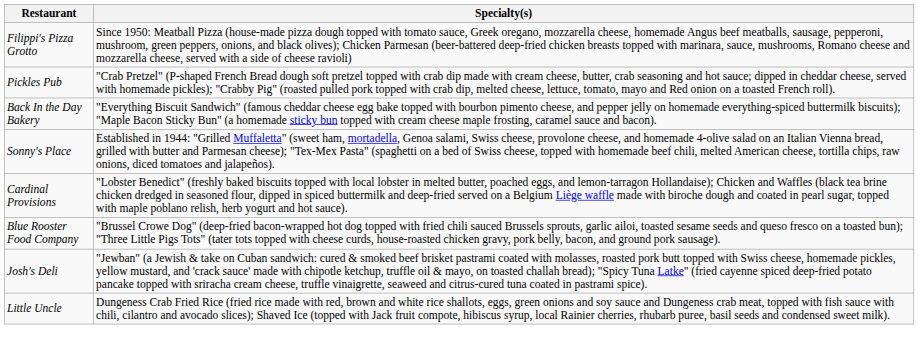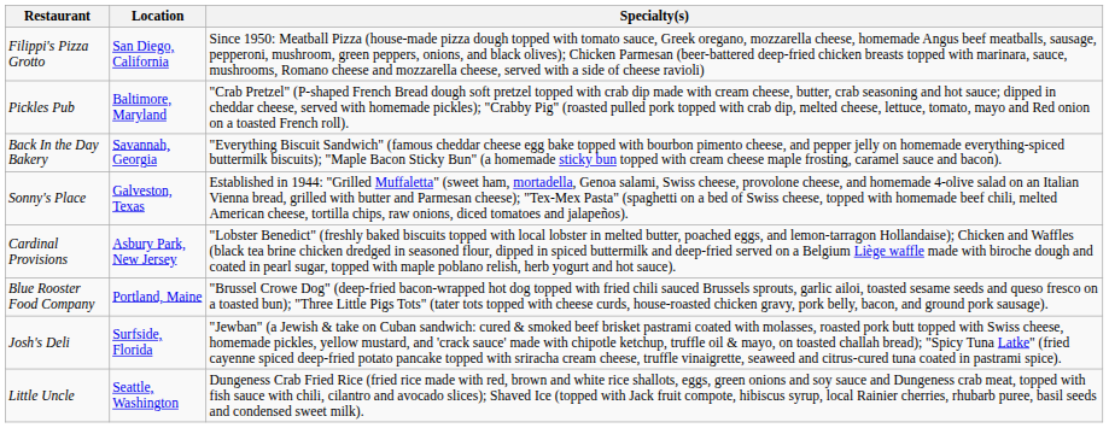+ column: Location | San Diego, California | Baltimore, Maryland | Savannah, Georgia | Galveston, Texas | Asbury Park, New Jersey | Portland, Maine | Surfside, Florida | Seattle, Washington
